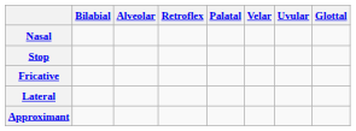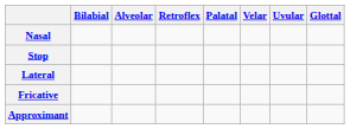rows swapped: Fricative <-> Lateral
